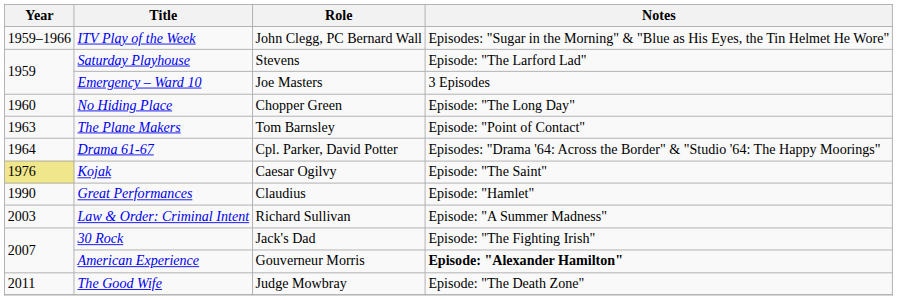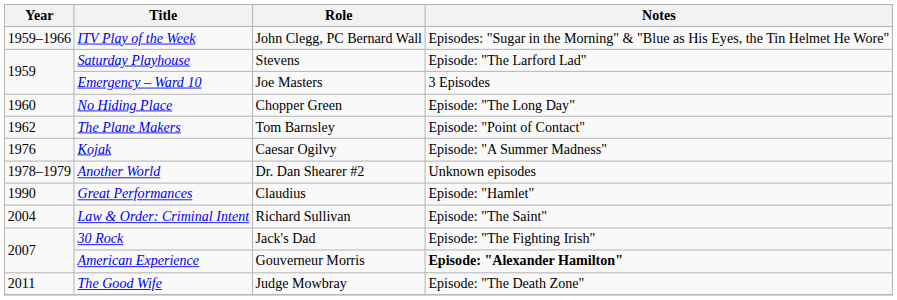The Plane Makers | Year: 1963 -> 1962
- row: 1964 | Drama 61-67 | Cpl. Parker, David Potter | Episodes: "Drama '64: Across the Border" & "Studio '64: The Happy Moorings"
Kojak | Year: khaki background -> no background
Kojak | Notes: Episode: "The Saint" -> Episode: "A Summer Madness"
+ row: 1978–1979 | Another World | Dr. Dan Shearer #2 | Unknown episodes
Law & Order: Criminal Intent | Year: 2003 -> 2004
Law & Order: Criminal Intent | Notes: Episode: "A Summer Madness" -> Episode: "The Saint"
